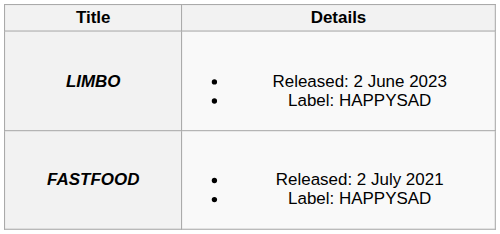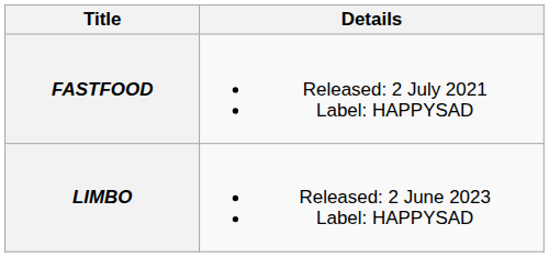rows swapped: FASTFOOD <-> LIMBO
